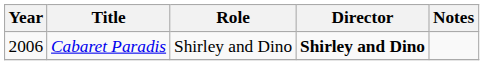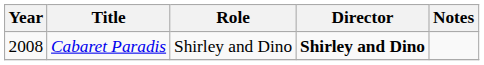Cabaret Paradis | Year: 2006 -> 2008
